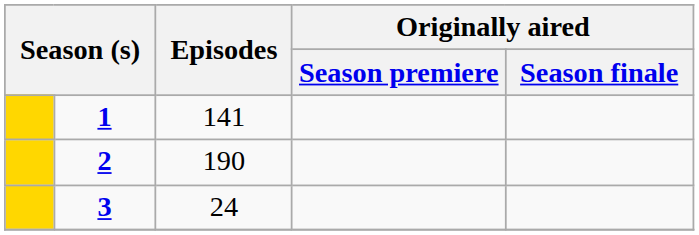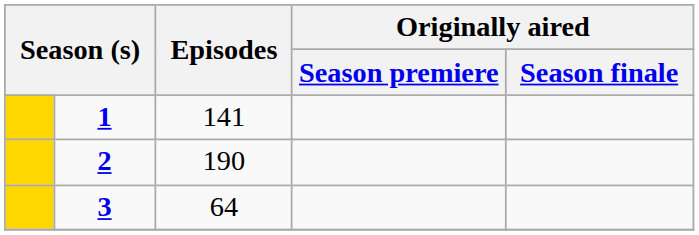3 | Episodes: 24 -> 64
